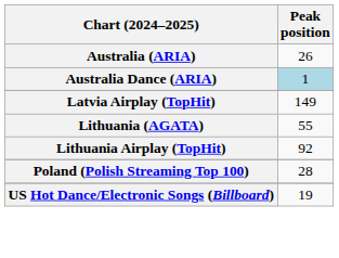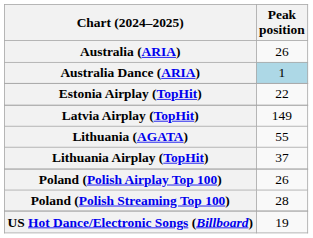+ row: Estonia Airplay (TopHit) | 22
Lithuania Airplay (TopHit) | Peak position: 92 -> 37
+ row: Poland (Polish Airplay Top 100) | 26
